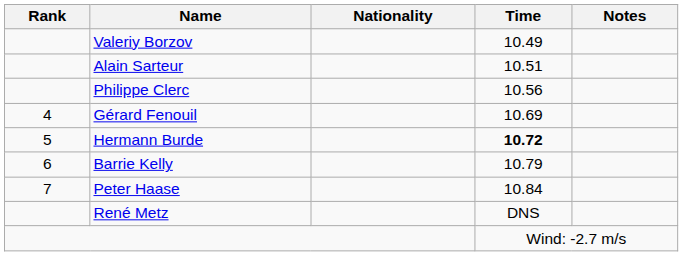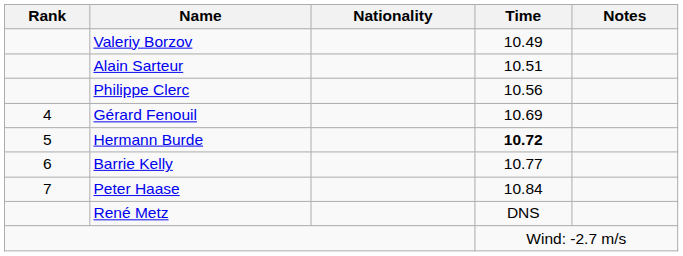Barrie Kelly | Time: 10.79 -> 10.77
